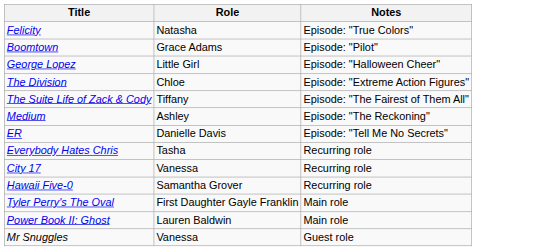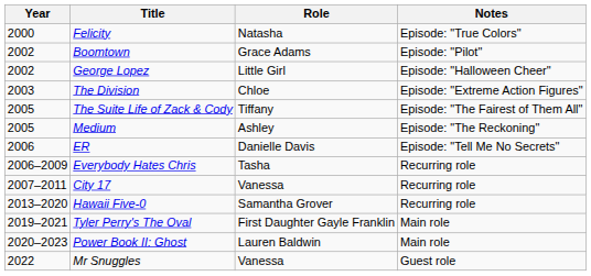+ column: Year | 2000 | 2002 | 2002 | 2003 | 2005 | 2005 | 2006 | 2006–2009 | 2007–2011 | 2013–2020 | 2019–2021 | 2020–2023 | 2022
